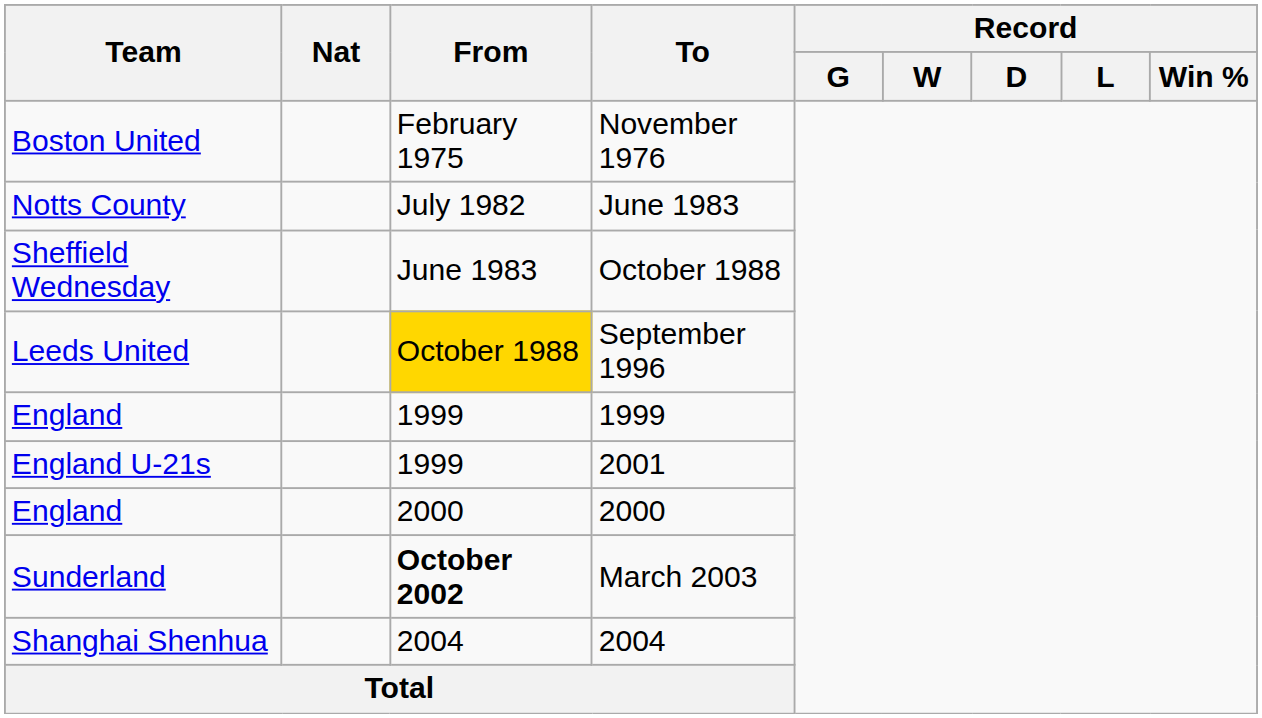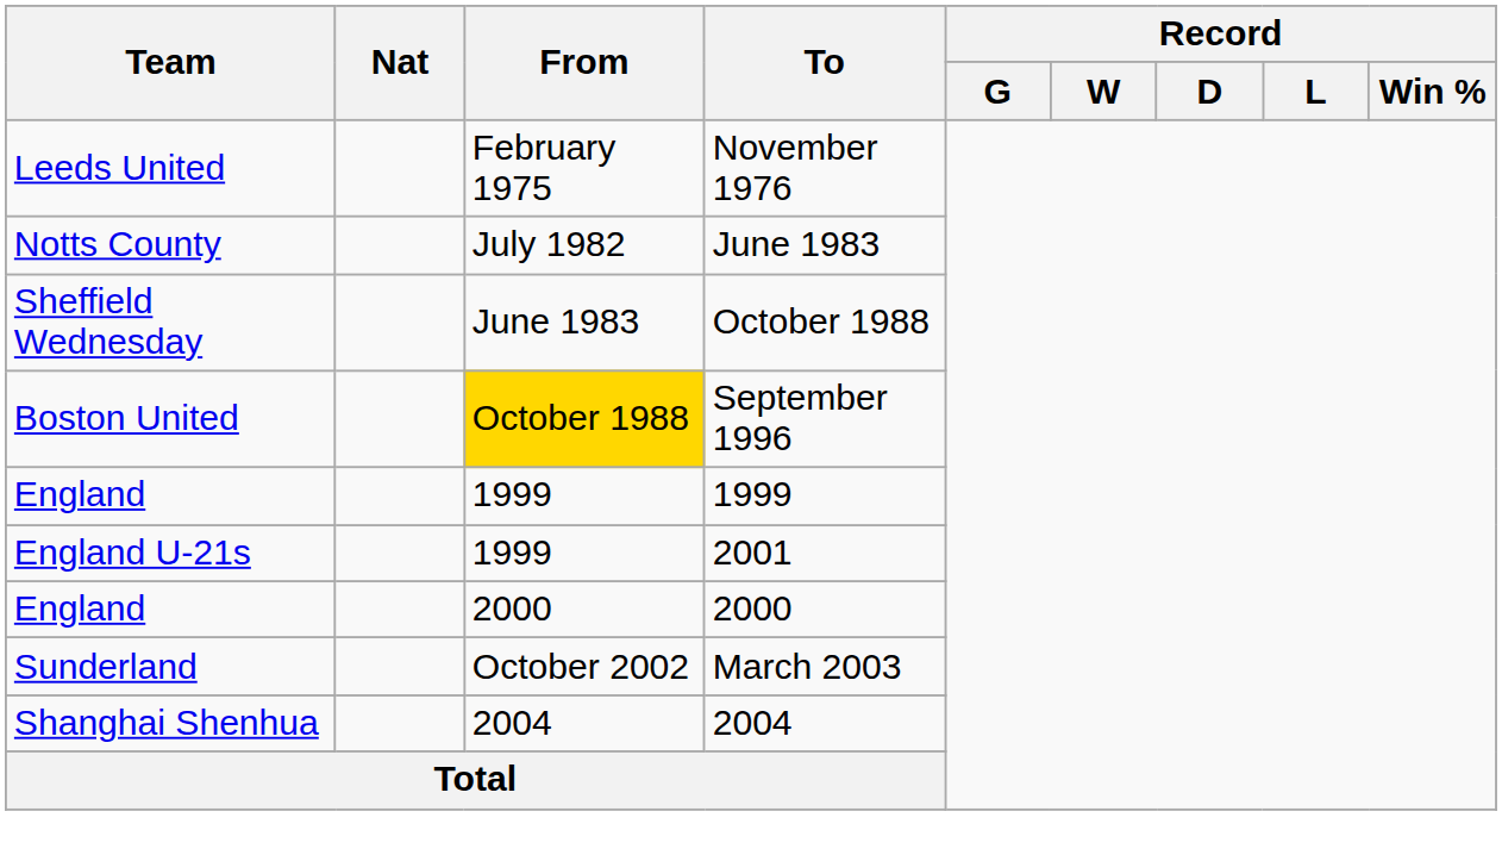November 1976 | Team: Boston United -> Leeds United
September 1996 | Team: Leeds United -> Boston United
March 2003 | From: bold -> normal
